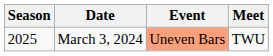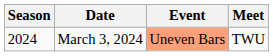March 3, 2024 | Season: 2025 -> 2024
